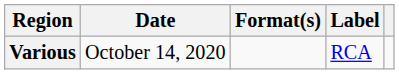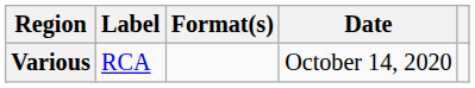columns swapped: Date <-> Label
